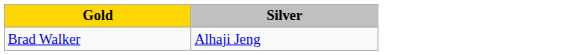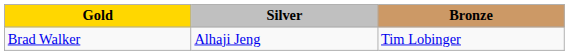+ column: Bronze | Tim Lobinger
